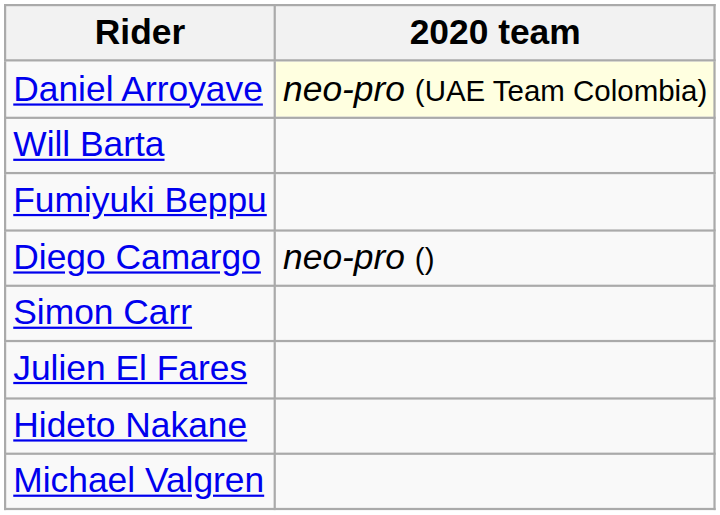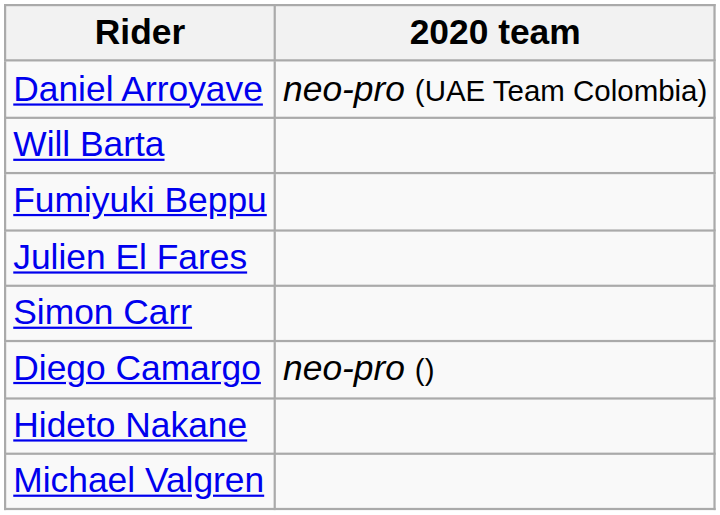Daniel Arroyave | 2020 team: lightyellow background -> no background
rows swapped: Diego Camargo <-> Julien El Fares
